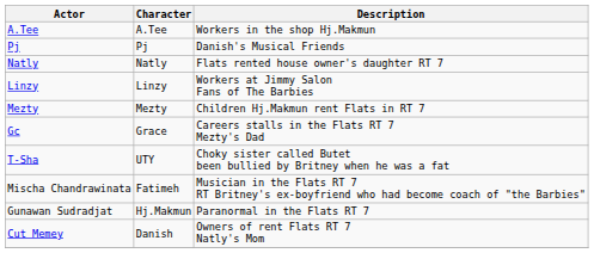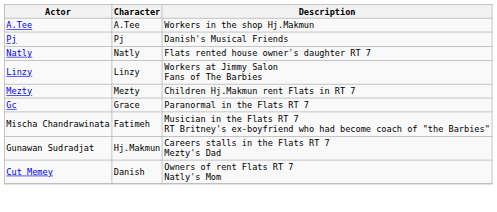Gc | Description: Careers stalls in the Flats RT 7 Mezty's Dad -> Paranormal in the Flats RT 7
- row: T-Sha | UTY | Choky sister called Butet been bullied by Britney when he was a fat
Gunawan Sudradjat | Description: Paranormal in the Flats RT 7 -> Careers stalls in the Flats RT 7 Mezty's Dad
